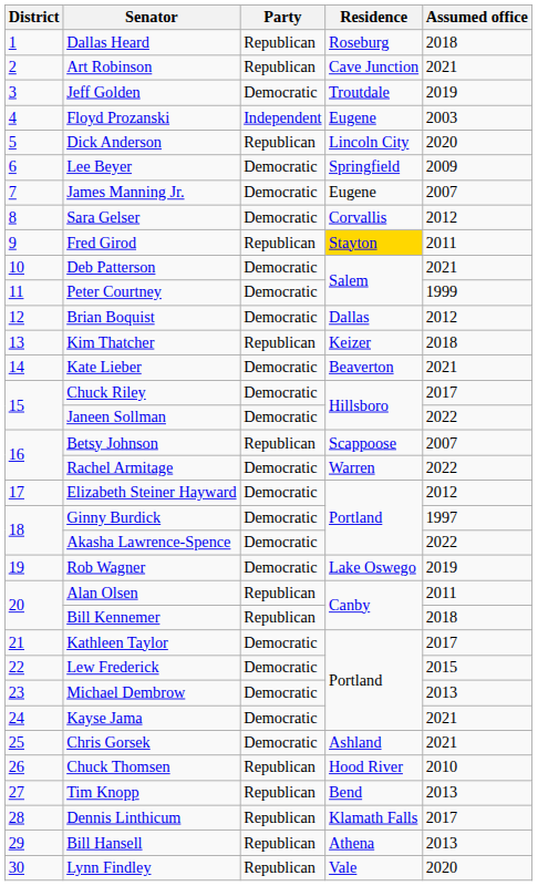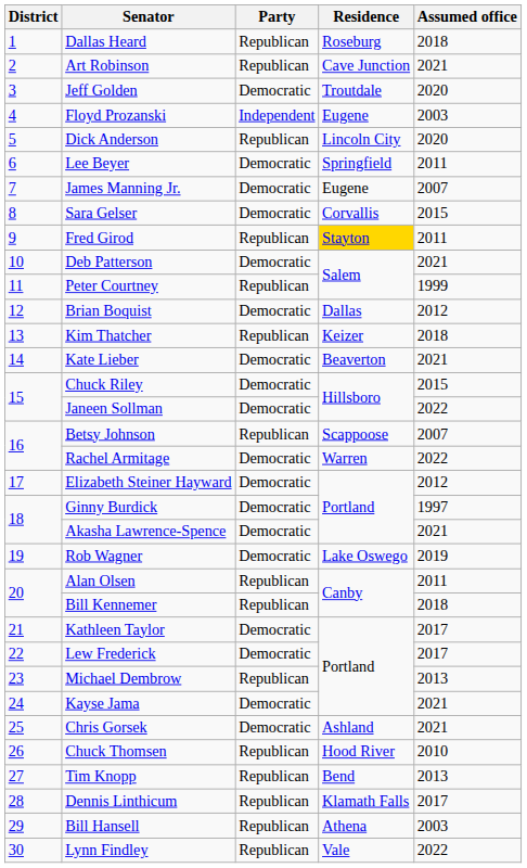Jeff Golden | Assumed office: 2019 -> 2020
Lee Beyer | Assumed office: 2009 -> 2011
Sara Gelser | Assumed office: 2012 -> 2015
Peter Courtney | Party: Democratic -> Republican
Chuck Riley | Assumed office: 2017 -> 2015
Akasha Lawrence-Spence | Assumed office: 2022 -> 2021
Lew Frederick | Assumed office: 2015 -> 2017
Michael Dembrow | Party: Democratic -> Republican
Bill Hansell | Assumed office: 2013 -> 2003
Lynn Findley | Assumed office: 2020 -> 2022
